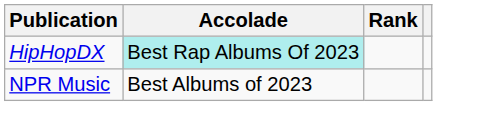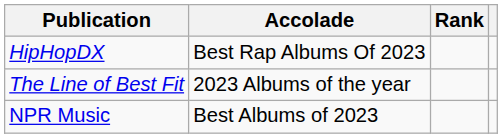HipHopDX | Accolade: paleturquoise background -> no background
+ row: The Line of Best Fit | 2023 Albums of the year
